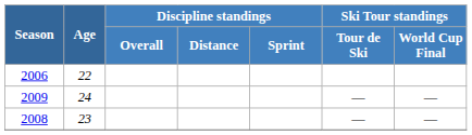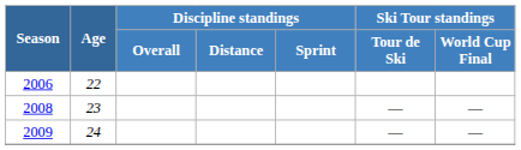rows swapped: 2008 <-> 2009
